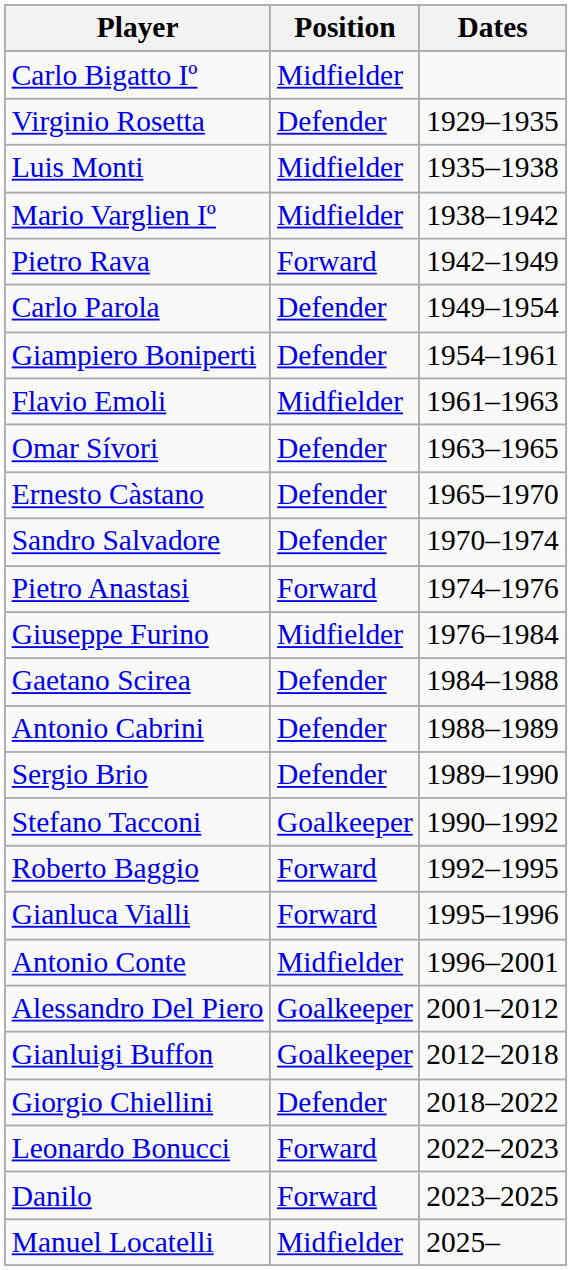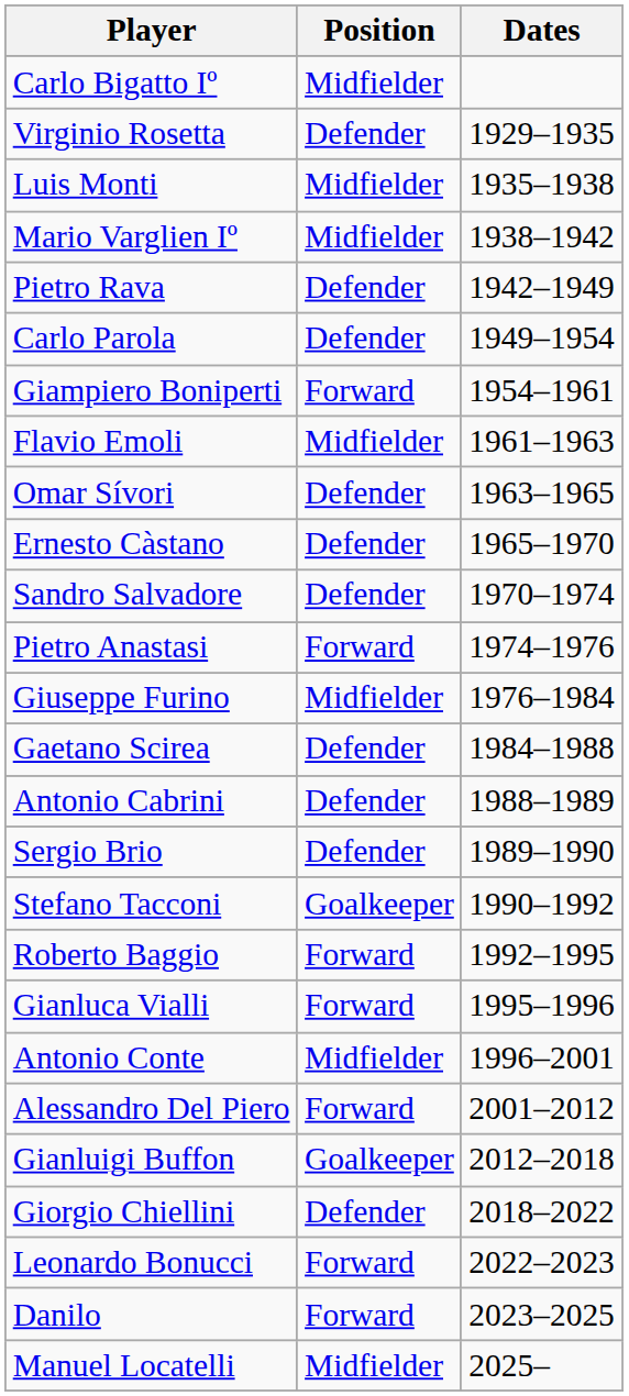Pietro Rava | Position: Forward -> Defender
Giampiero Boniperti | Position: Defender -> Forward
Alessandro Del Piero | Position: Goalkeeper -> Forward
